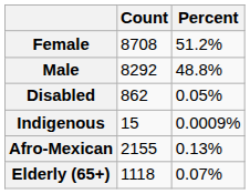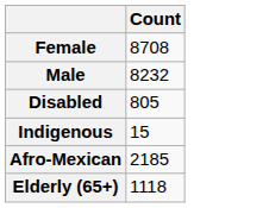- column: Percent | 51.2% | 48.8% | 0.05% | 0.0009% | 0.13% | 0.07%
Male | Count: 8292 -> 8232
Disabled | Count: 862 -> 805
Afro-Mexican | Count: 2155 -> 2185
